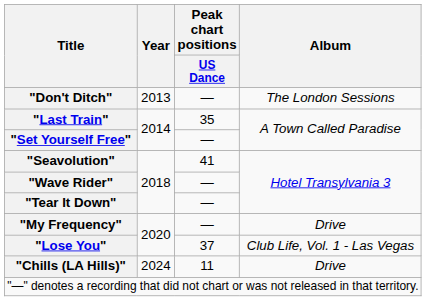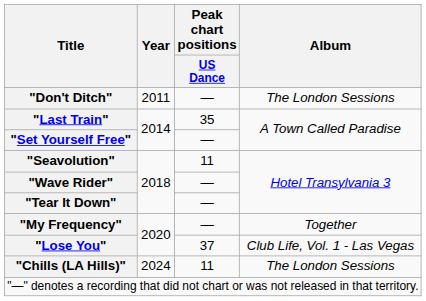"Don't Ditch" | Year: 2013 -> 2011
"Seavolution" | Peak chart positions / US Dance: 41 -> 11
"My Frequency" | Album: Drive -> Together
"Chills (LA Hills)" | Album: Drive -> The London Sessions
